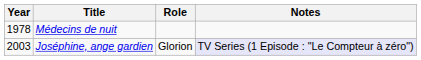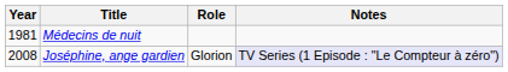Médecins de nuit | Year: 1978 -> 1981
Joséphine, ange gardien | Year: 2003 -> 2008
